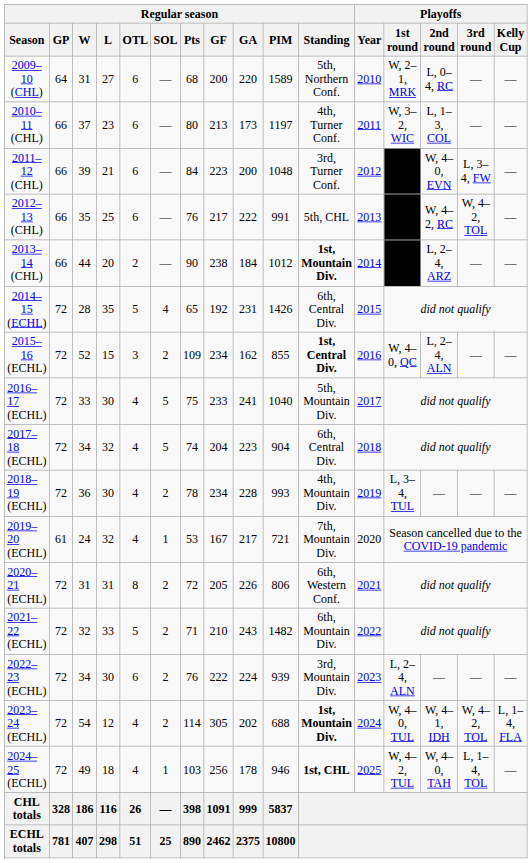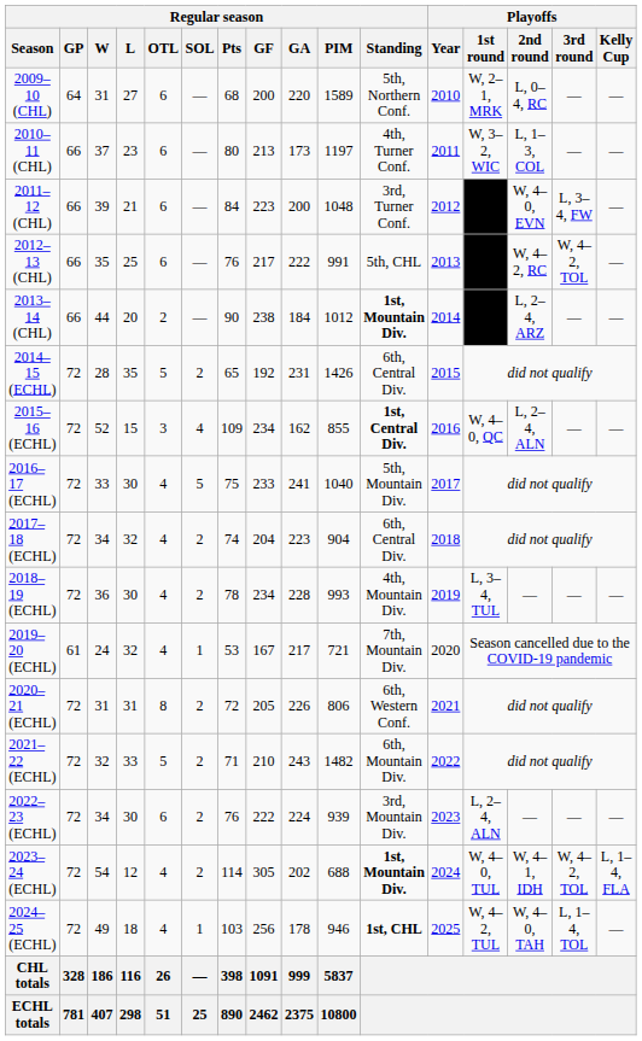2014–15 (ECHL) | Regular season / SOL: 4 -> 2
2015–16 (ECHL) | Regular season / SOL: 2 -> 4
2017–18 (ECHL) | Regular season / SOL: 5 -> 2
